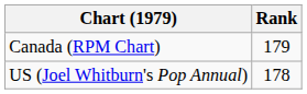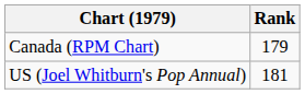US (Joel Whitburn's Pop Annual) | Rank: 178 -> 181
